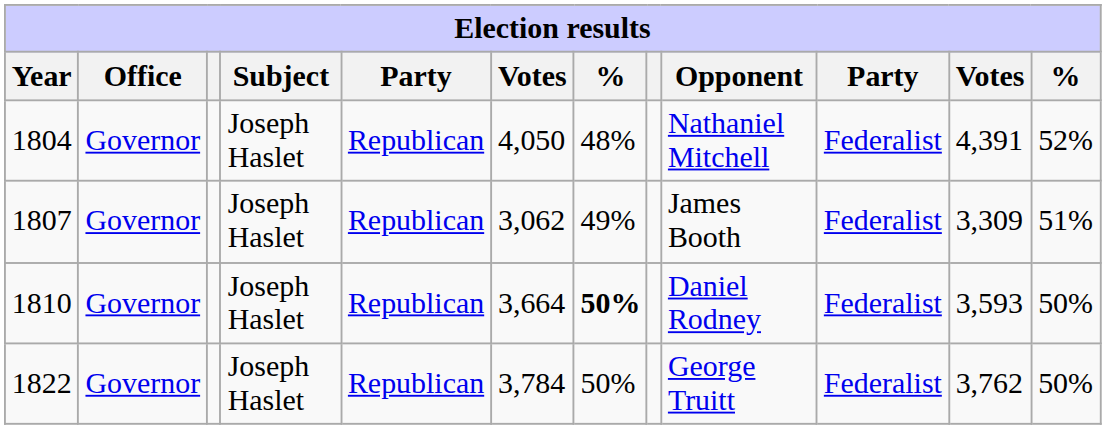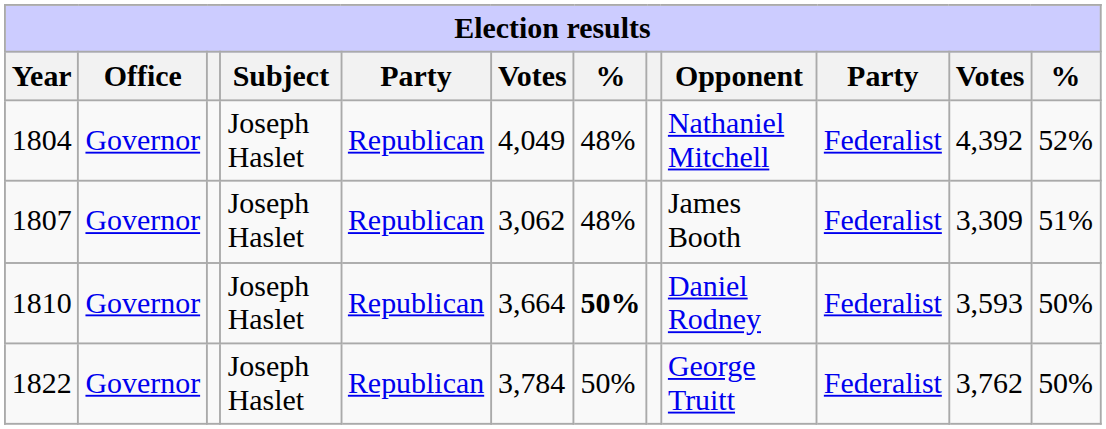1804 | column 6: 4,050 -> 4,049
1804 | column 11: 4,391 -> 4,392
1807 | column 7: 49% -> 48%
